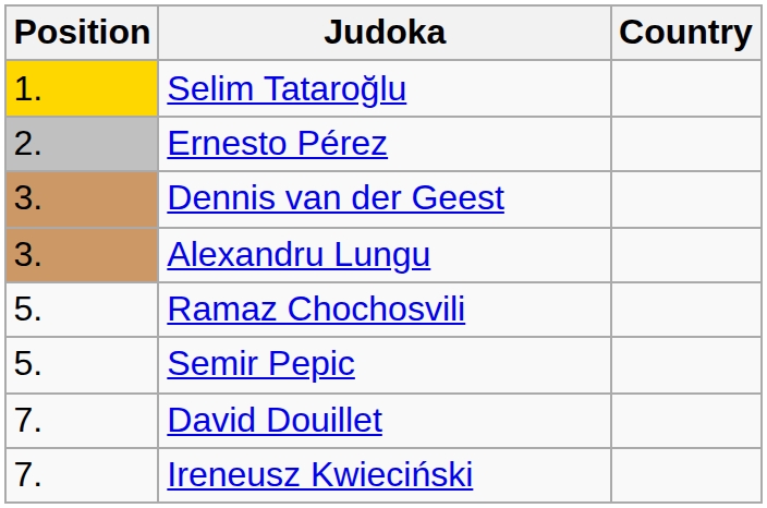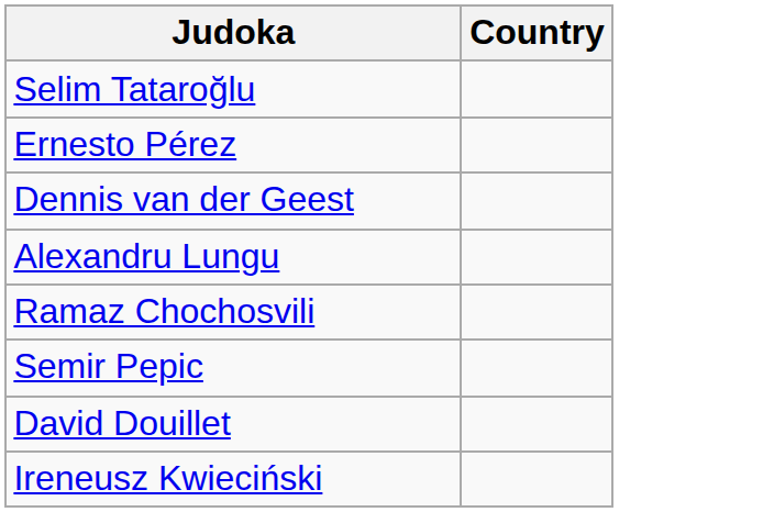- column: Position | 1. | 2. | 3. | 3. | 5. | 5. | 7. | 7.
